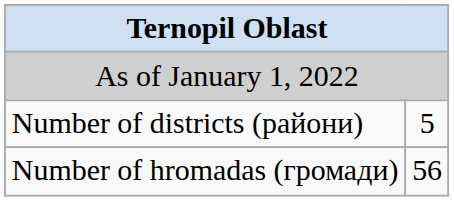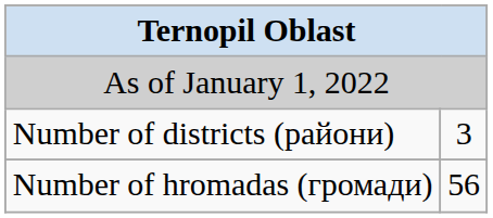Number of districts (райони) | column 2: 5 -> 3
